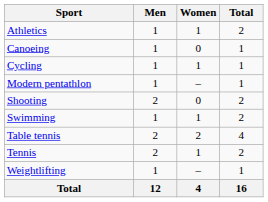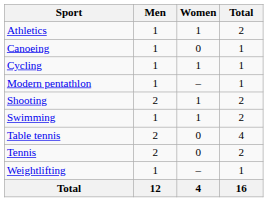Shooting | Women: 0 -> 1
Table tennis | Women: 2 -> 0
Tennis | Women: 1 -> 0
